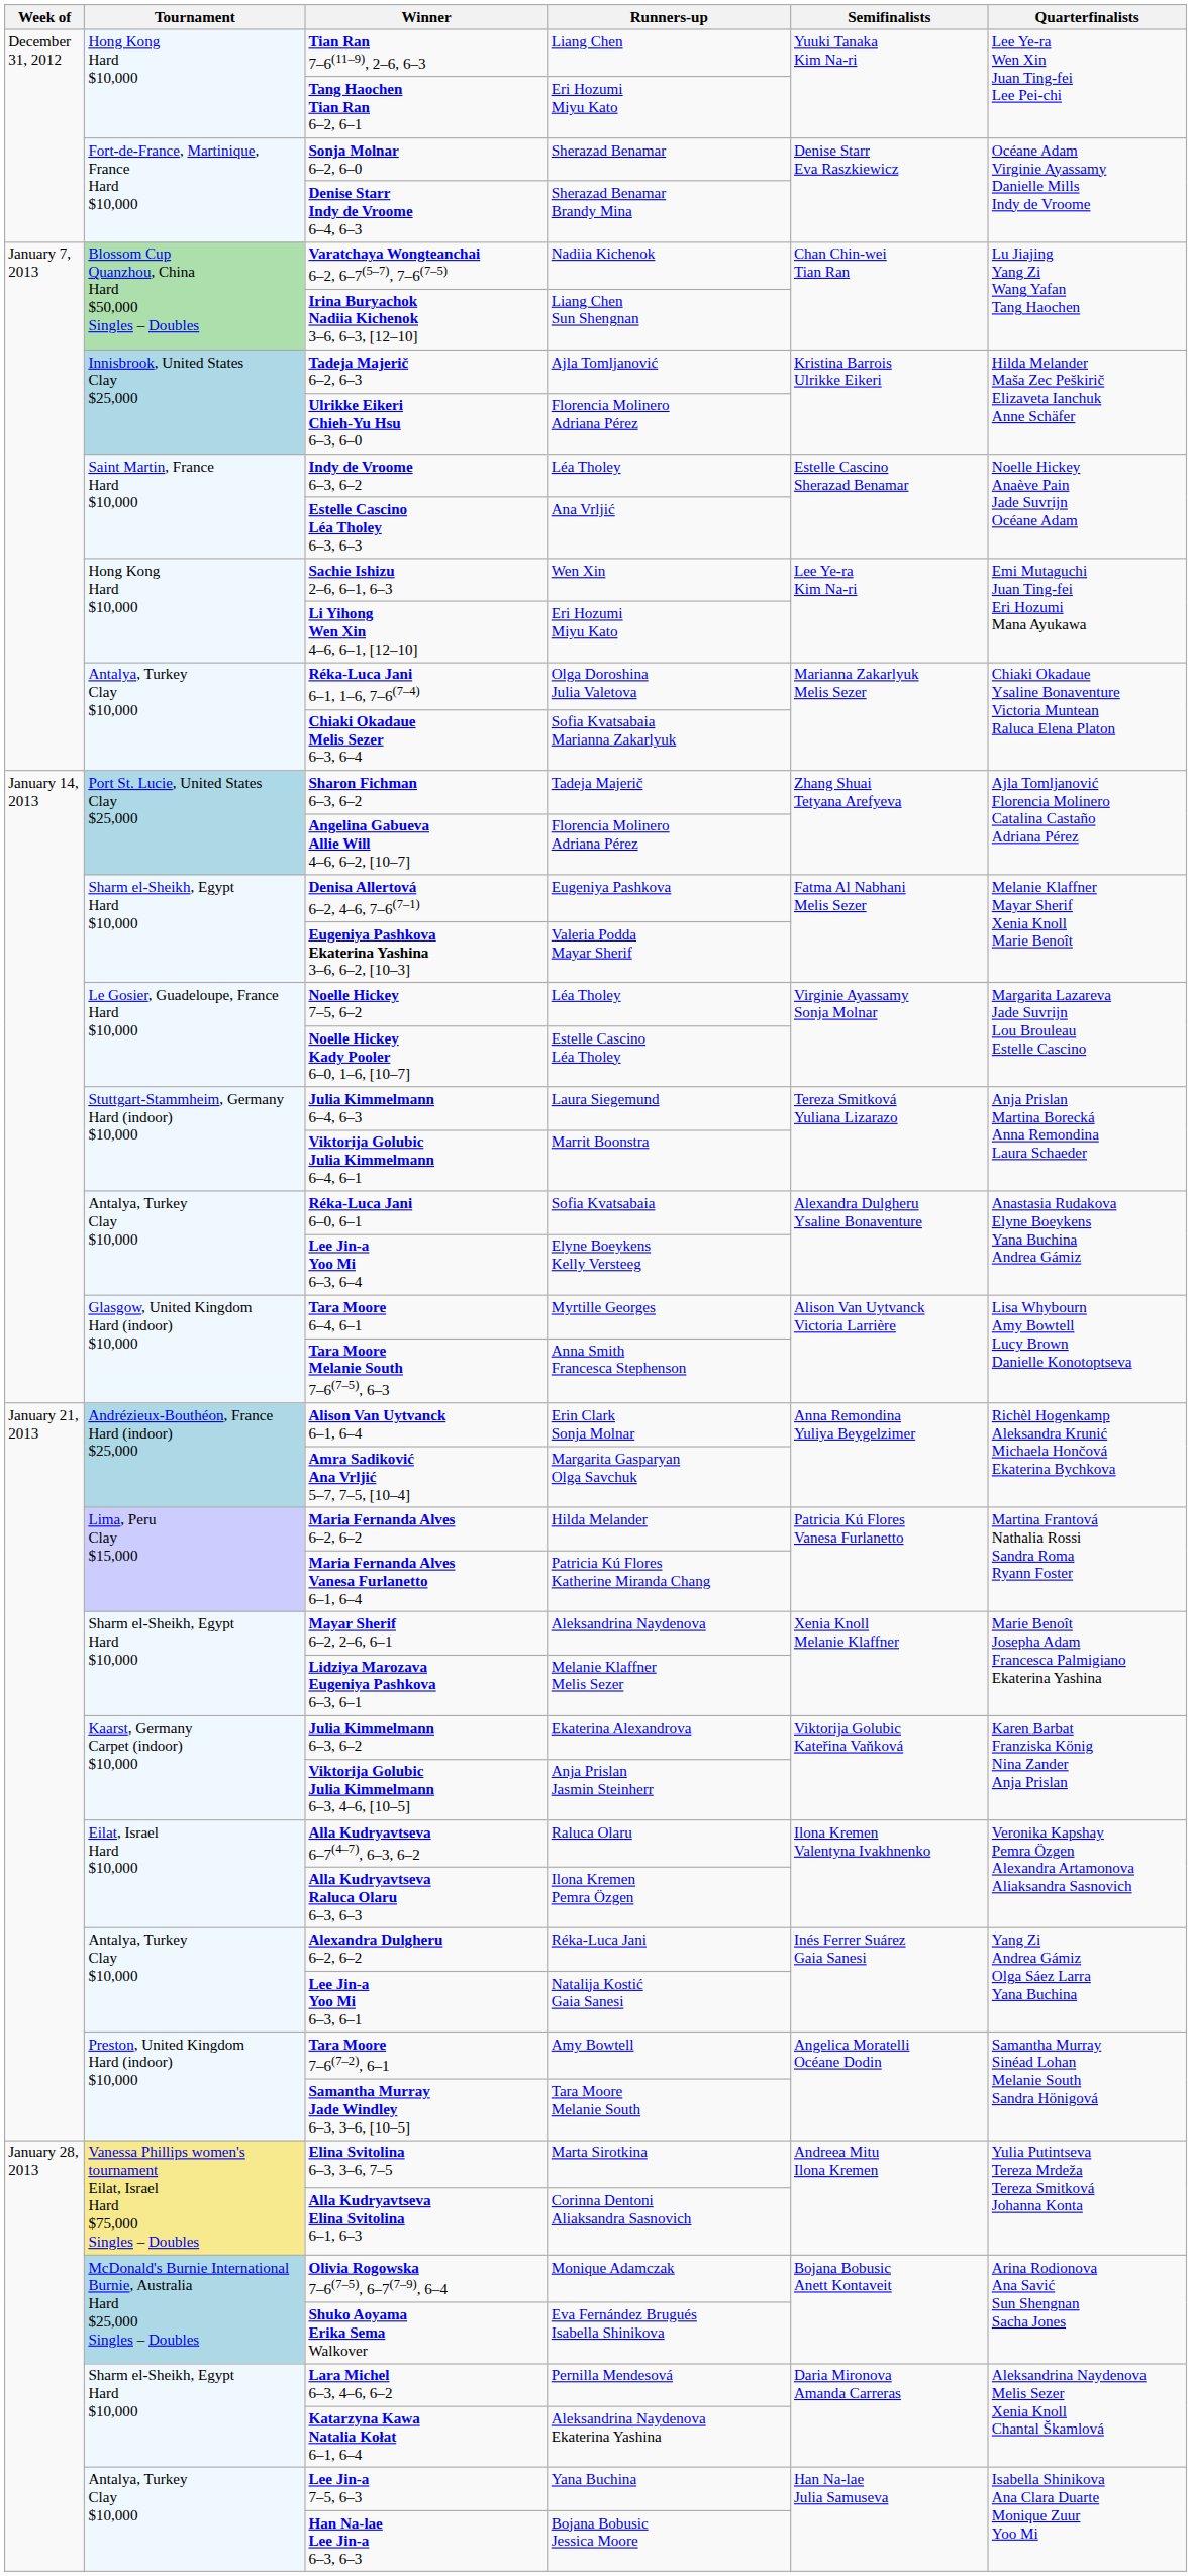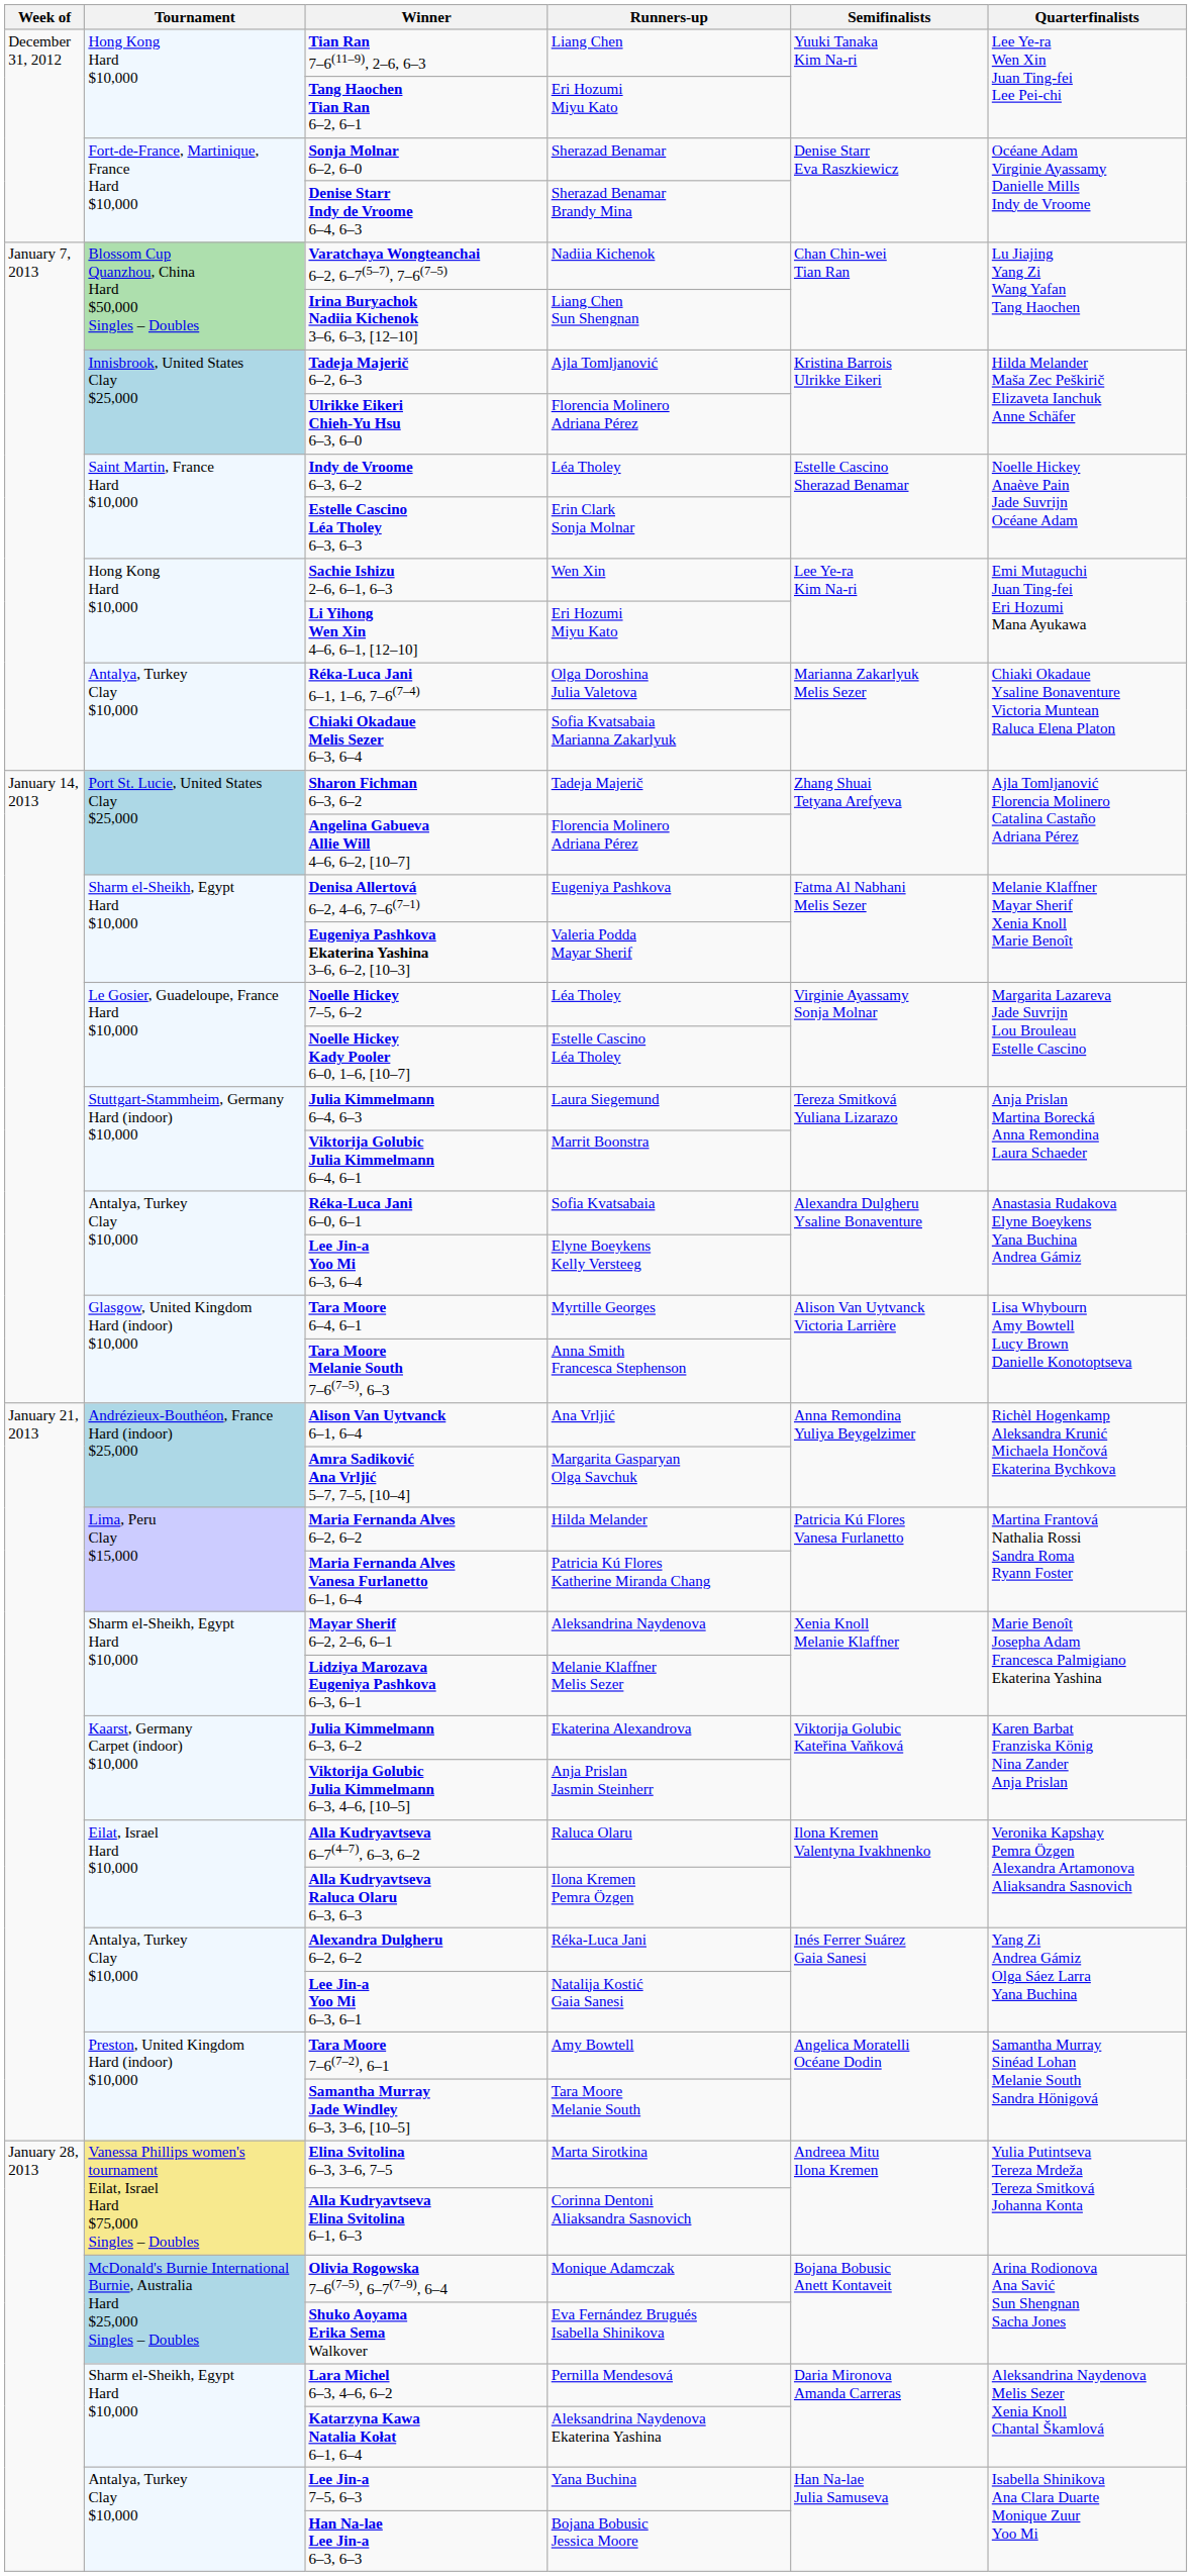Estelle Cascino Léa Tholey 6–3, 6–3 | Runners-up: Ana Vrljić -> Erin Clark Sonja Molnar
Alison Van Uytvanck 6–1, 6–4 | Runners-up: Erin Clark Sonja Molnar -> Ana Vrljić
